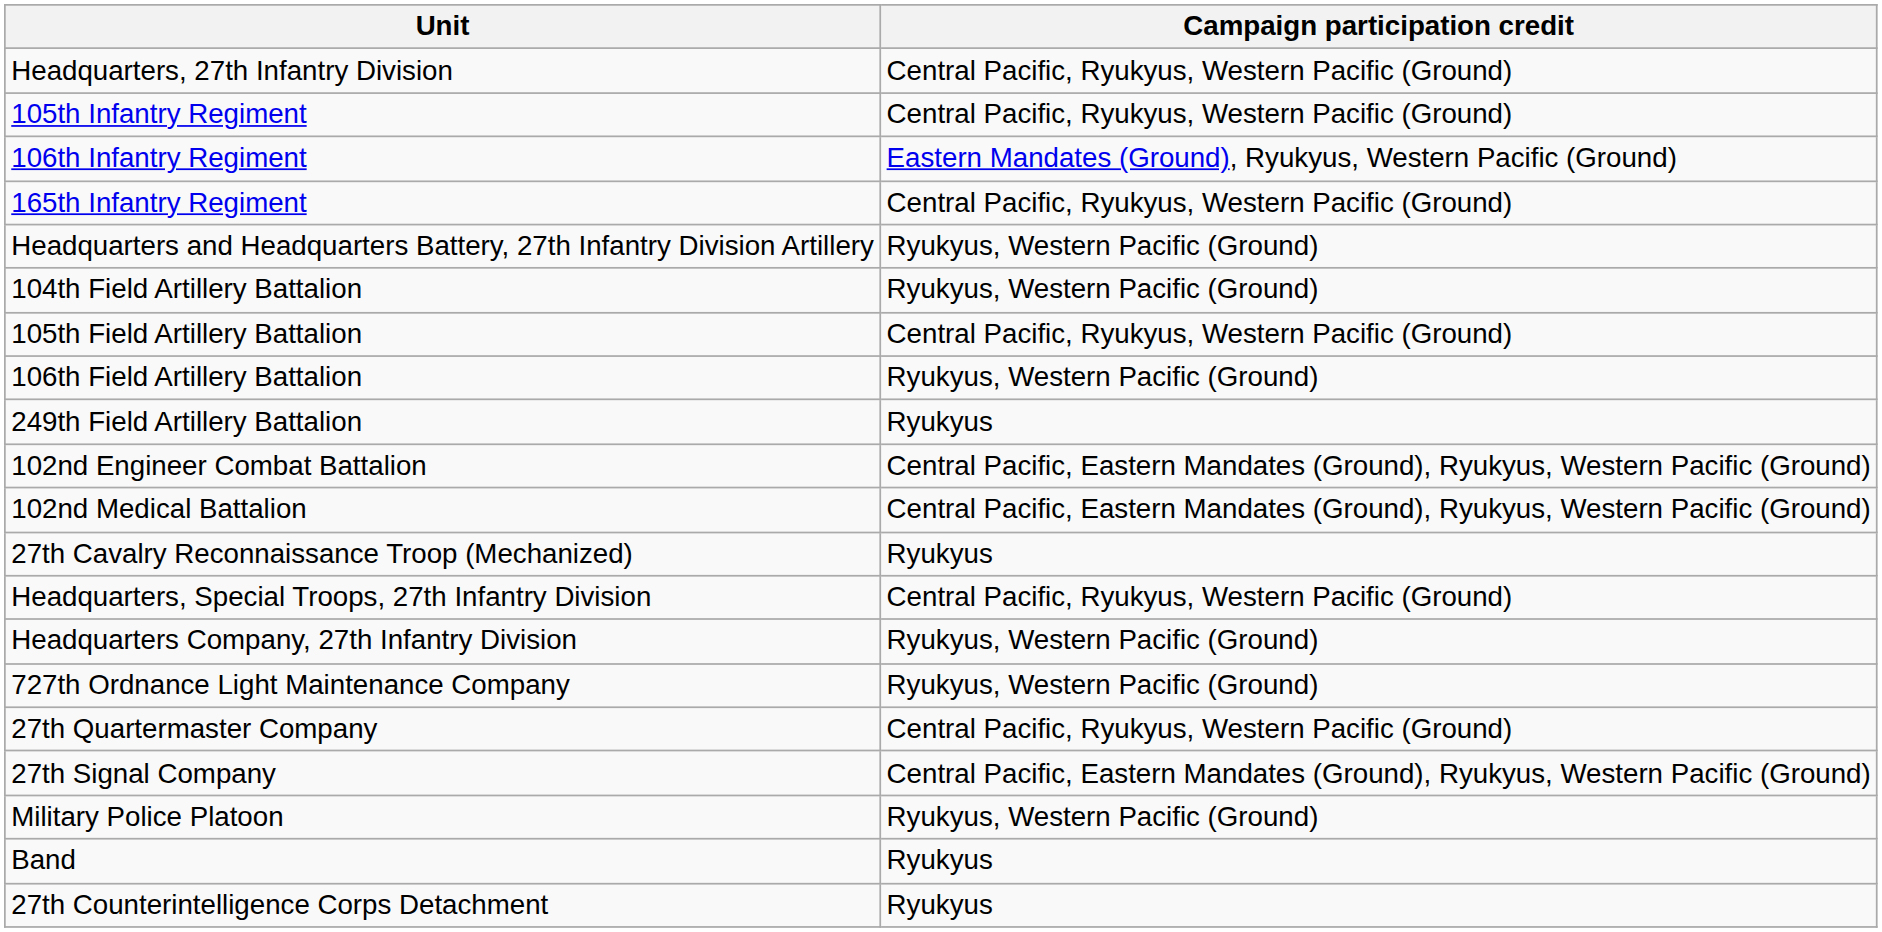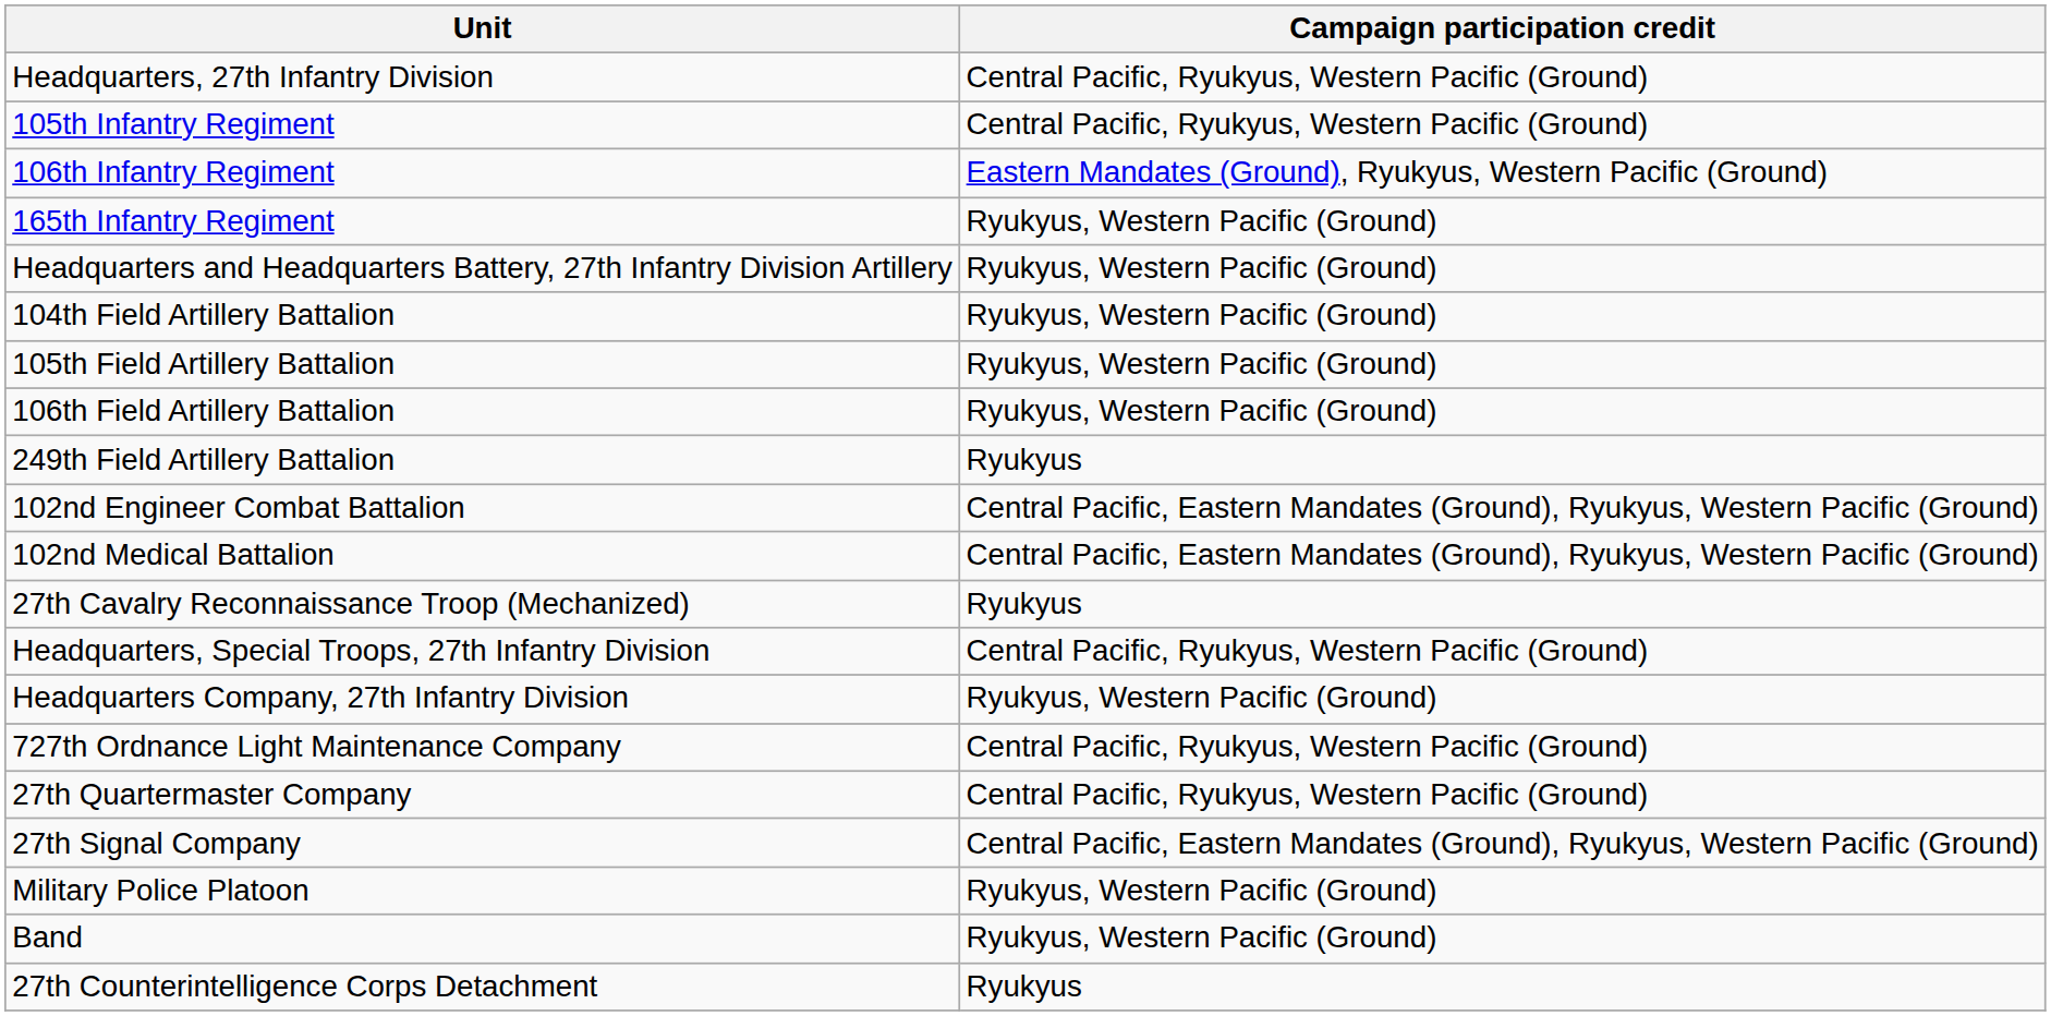165th Infantry Regiment | Campaign participation credit: Central Pacific, Ryukyus, Western Pacific (Ground) -> Ryukyus, Western Pacific (Ground)
105th Field Artillery Battalion | Campaign participation credit: Central Pacific, Ryukyus, Western Pacific (Ground) -> Ryukyus, Western Pacific (Ground)
727th Ordnance Light Maintenance Company | Campaign participation credit: Ryukyus, Western Pacific (Ground) -> Central Pacific, Ryukyus, Western Pacific (Ground)
Band | Campaign participation credit: Ryukyus -> Ryukyus, Western Pacific (Ground)
